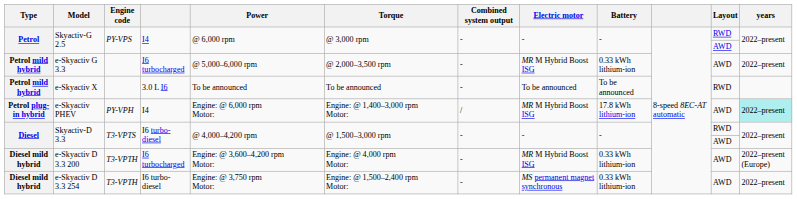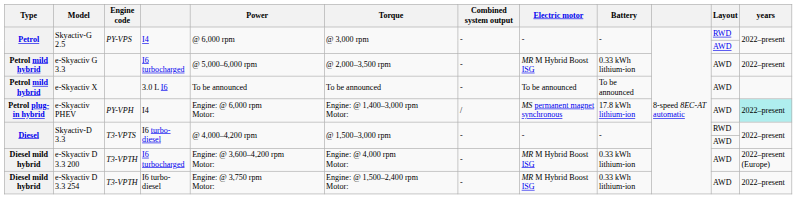e-Skyactiv X | Layout: RWD -> AWD
e-Skyactiv PHEV | Electric motor: MR M Hybrid Boost ISG -> MS permanent magnet synchronous
e-Skyactiv D 3.3 254 | Electric motor: MS permanent magnet synchronous -> MR M Hybrid Boost ISG
